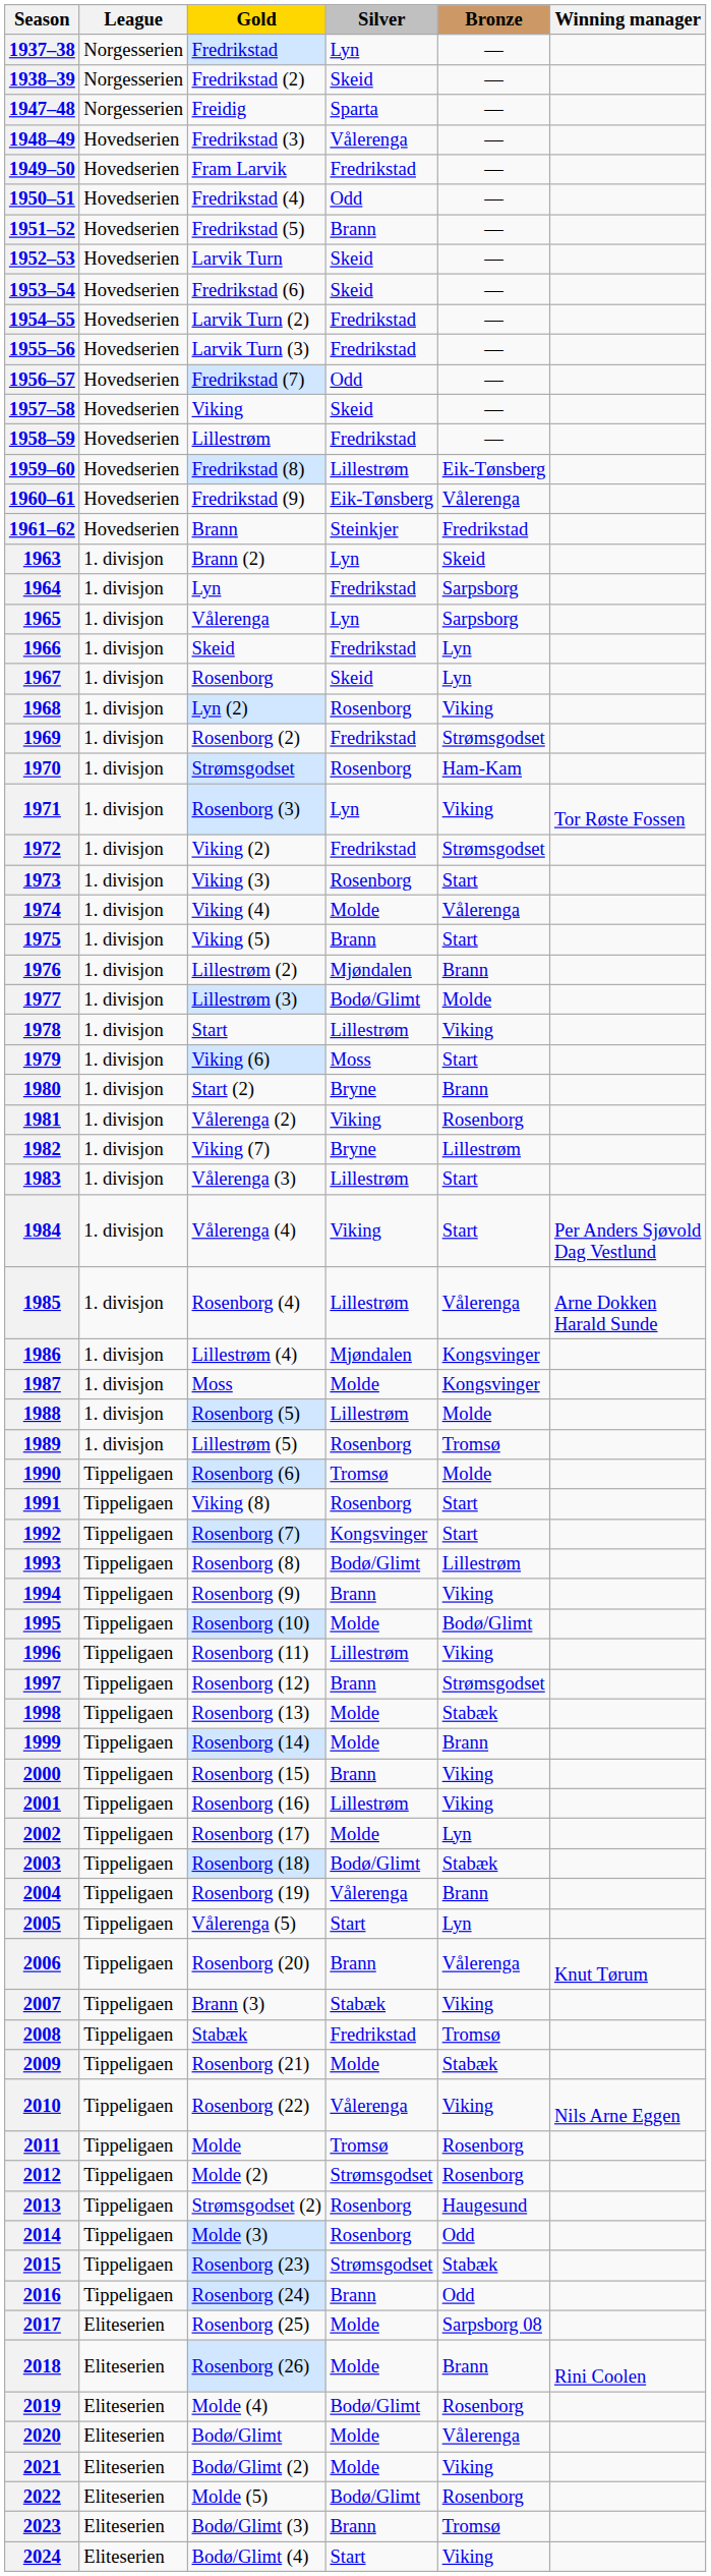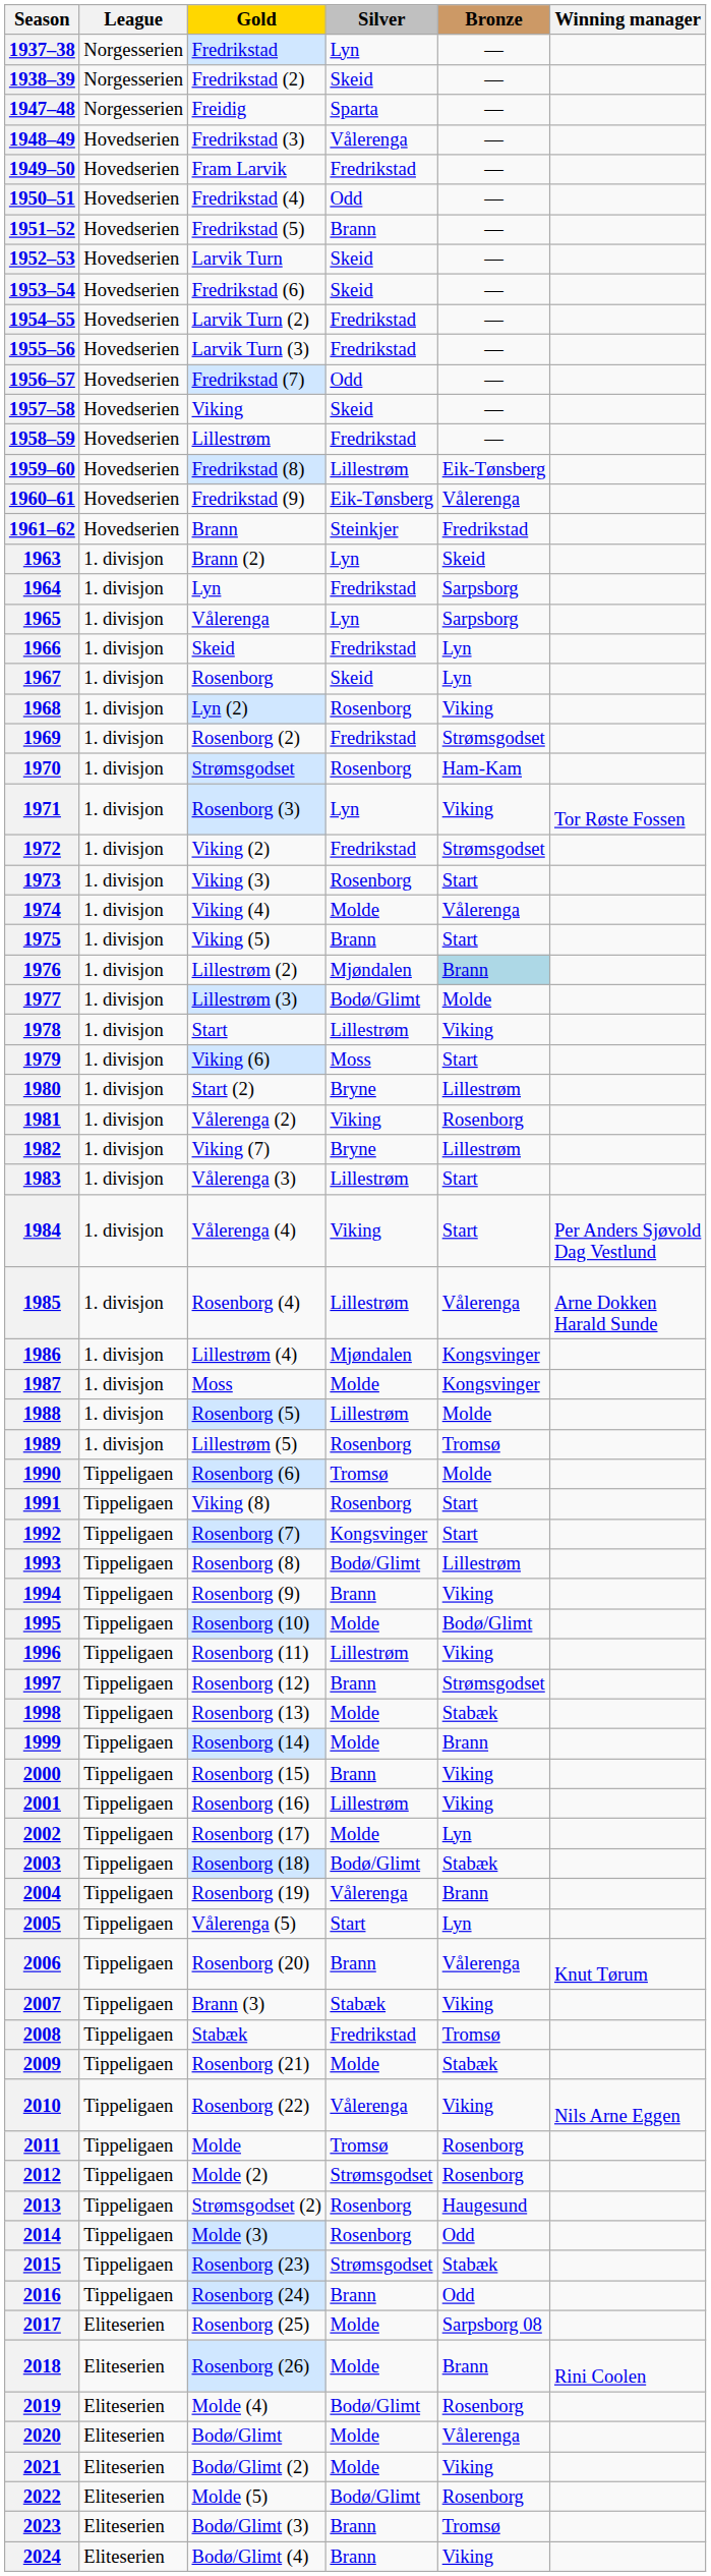1976 | Bronze: no background -> lightblue background
1980 | Bronze: Brann -> Lillestrøm
2024 | Silver: Start -> Brann
